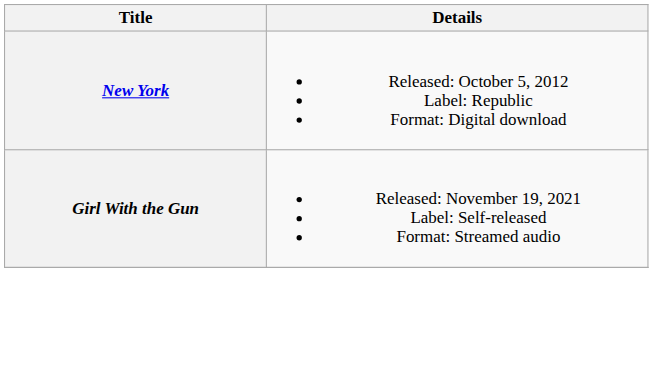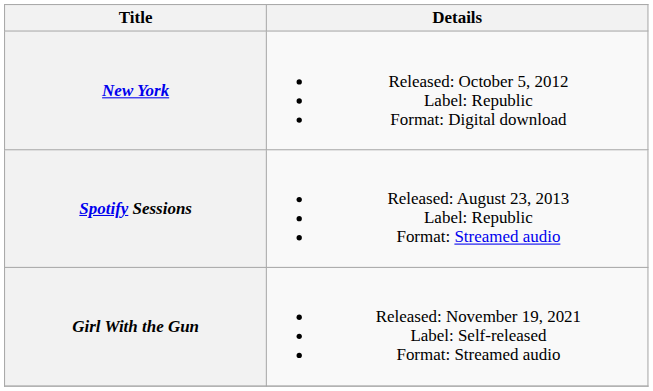+ row: Spotify Sessions | Released: August 23, 2013 Label: Republic Format: Streamed audio
